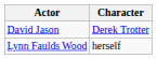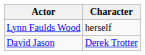rows swapped: David Jason <-> Lynn Faulds Wood
